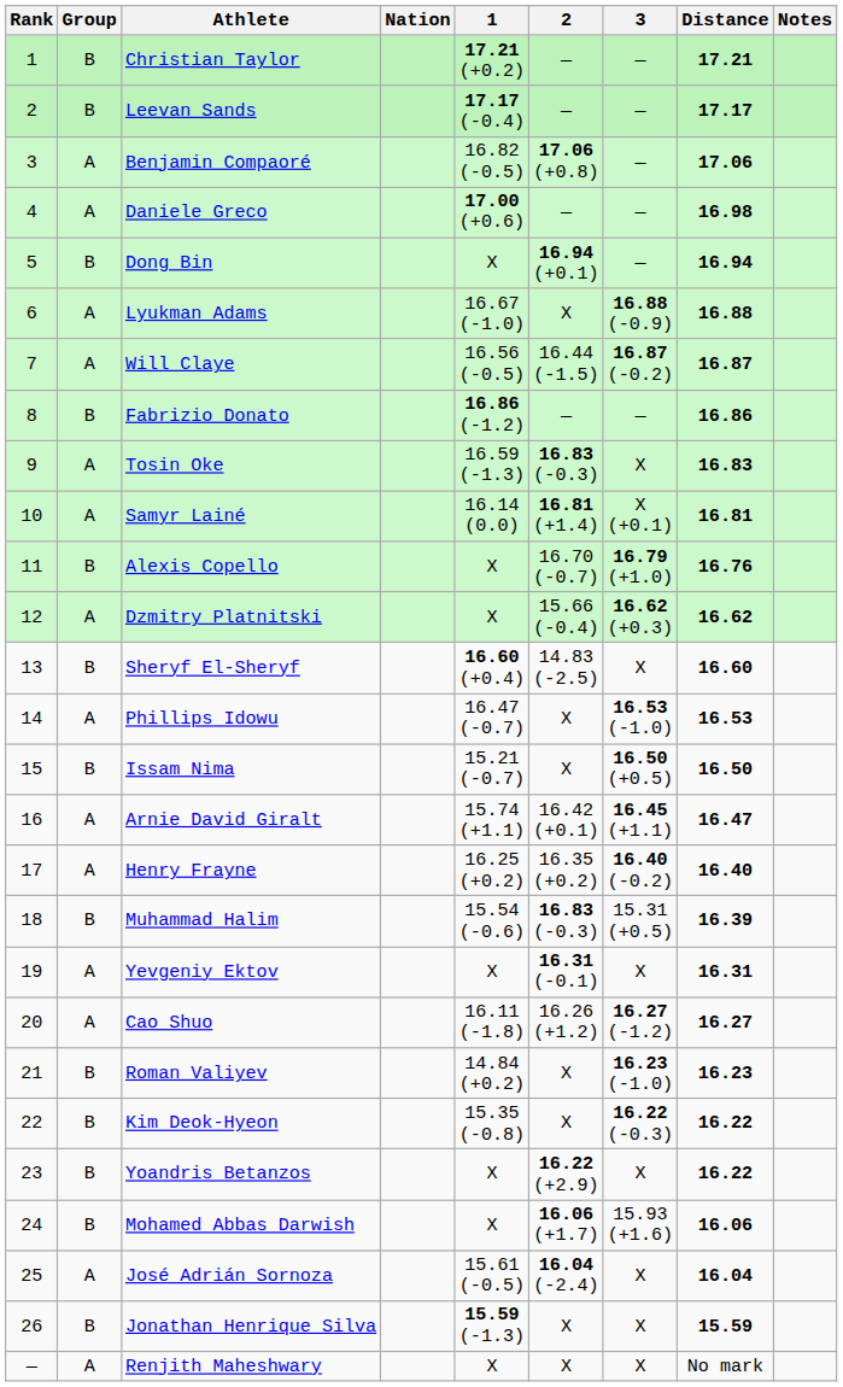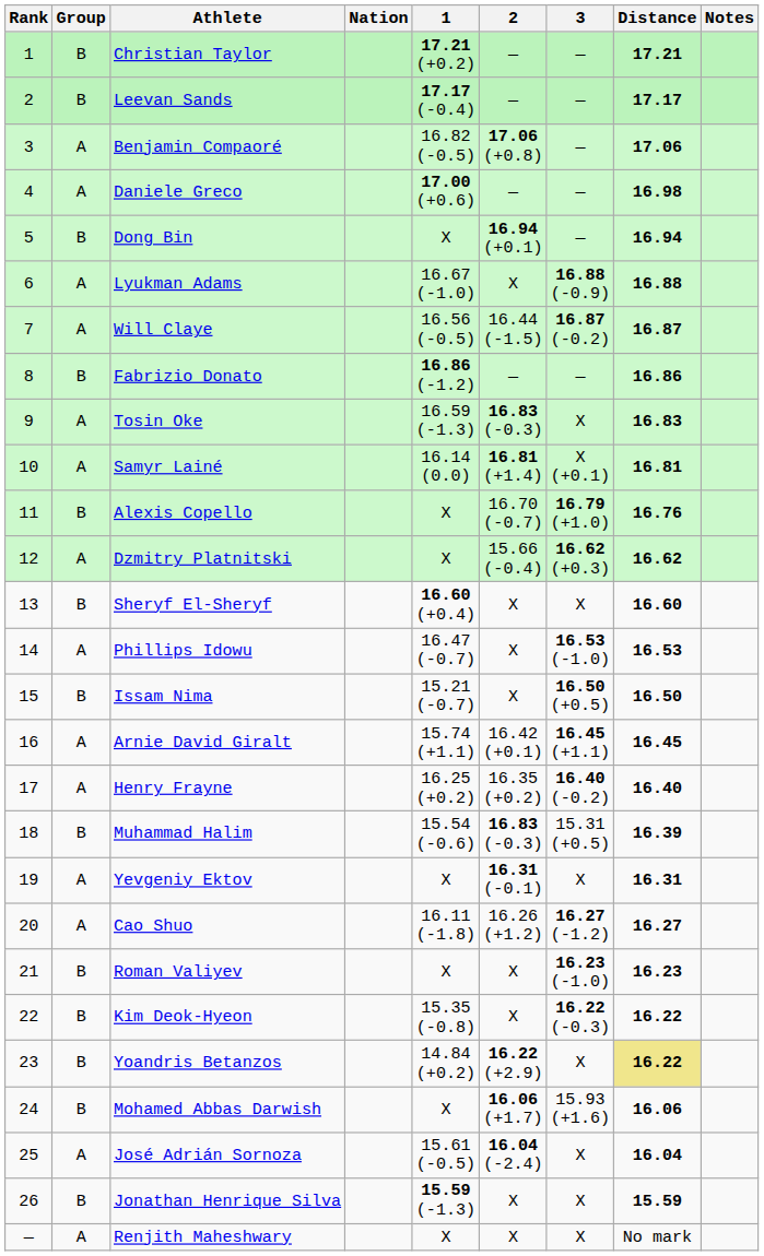Sheryf El-Sheryf | 2: 14.83 (-2.5) -> X
Arnie David Giralt | Distance: 16.47 -> 16.45
Roman Valiyev | 1: 14.84 (+0.2) -> X
Yoandris Betanzos | 1: X -> 14.84 (+0.2)
Yoandris Betanzos | Distance: no background -> khaki background
